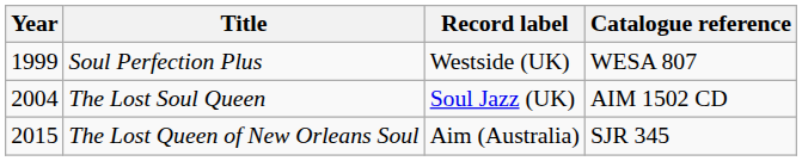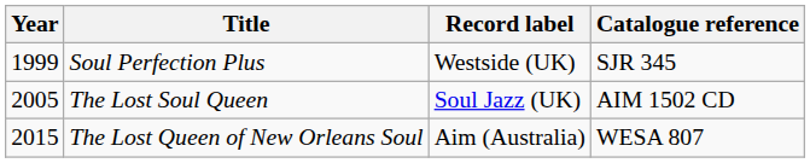Soul Perfection Plus | Catalogue reference: WESA 807 -> SJR 345
The Lost Soul Queen | Year: 2004 -> 2005
The Lost Queen of New Orleans Soul | Catalogue reference: SJR 345 -> WESA 807
